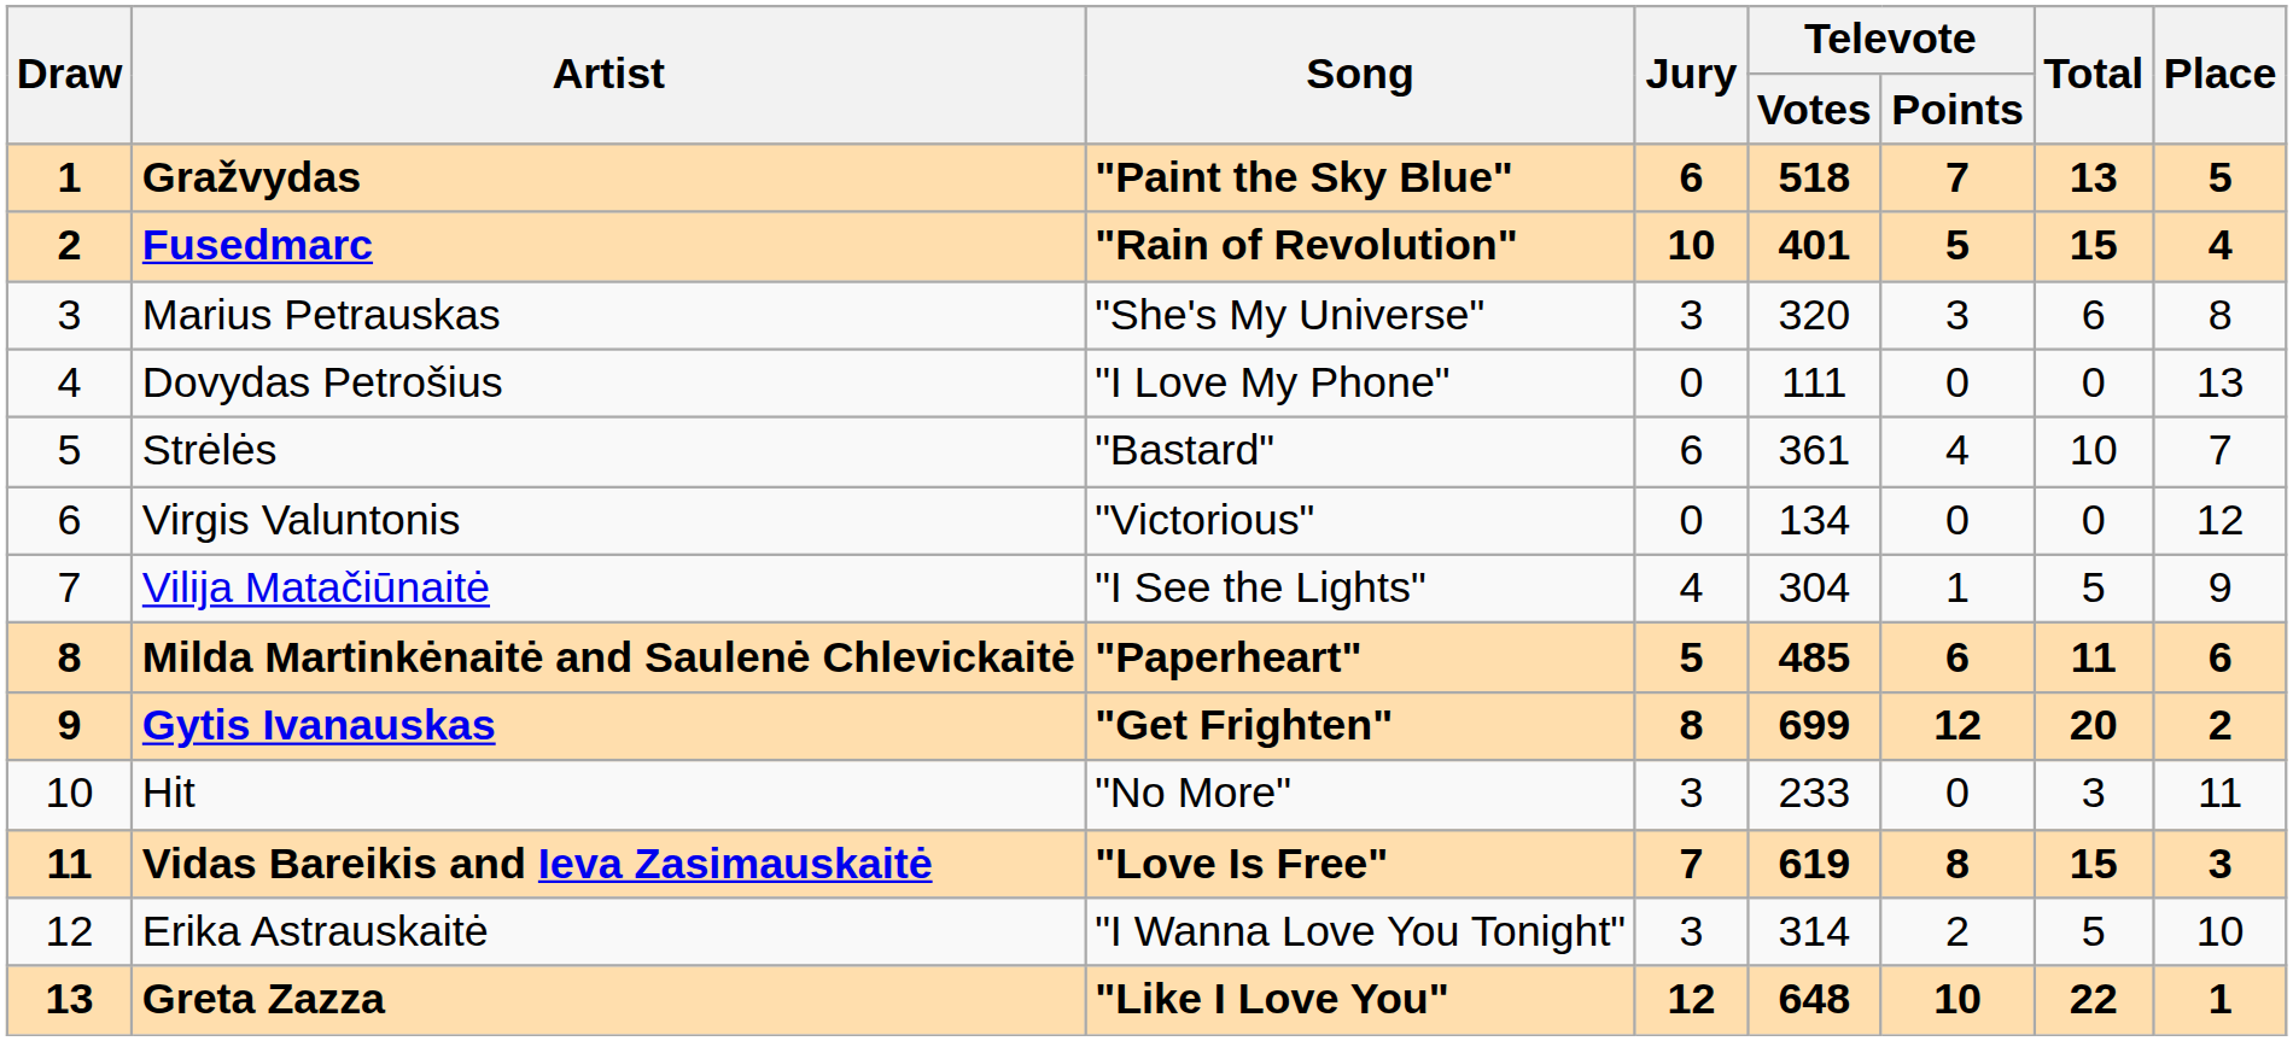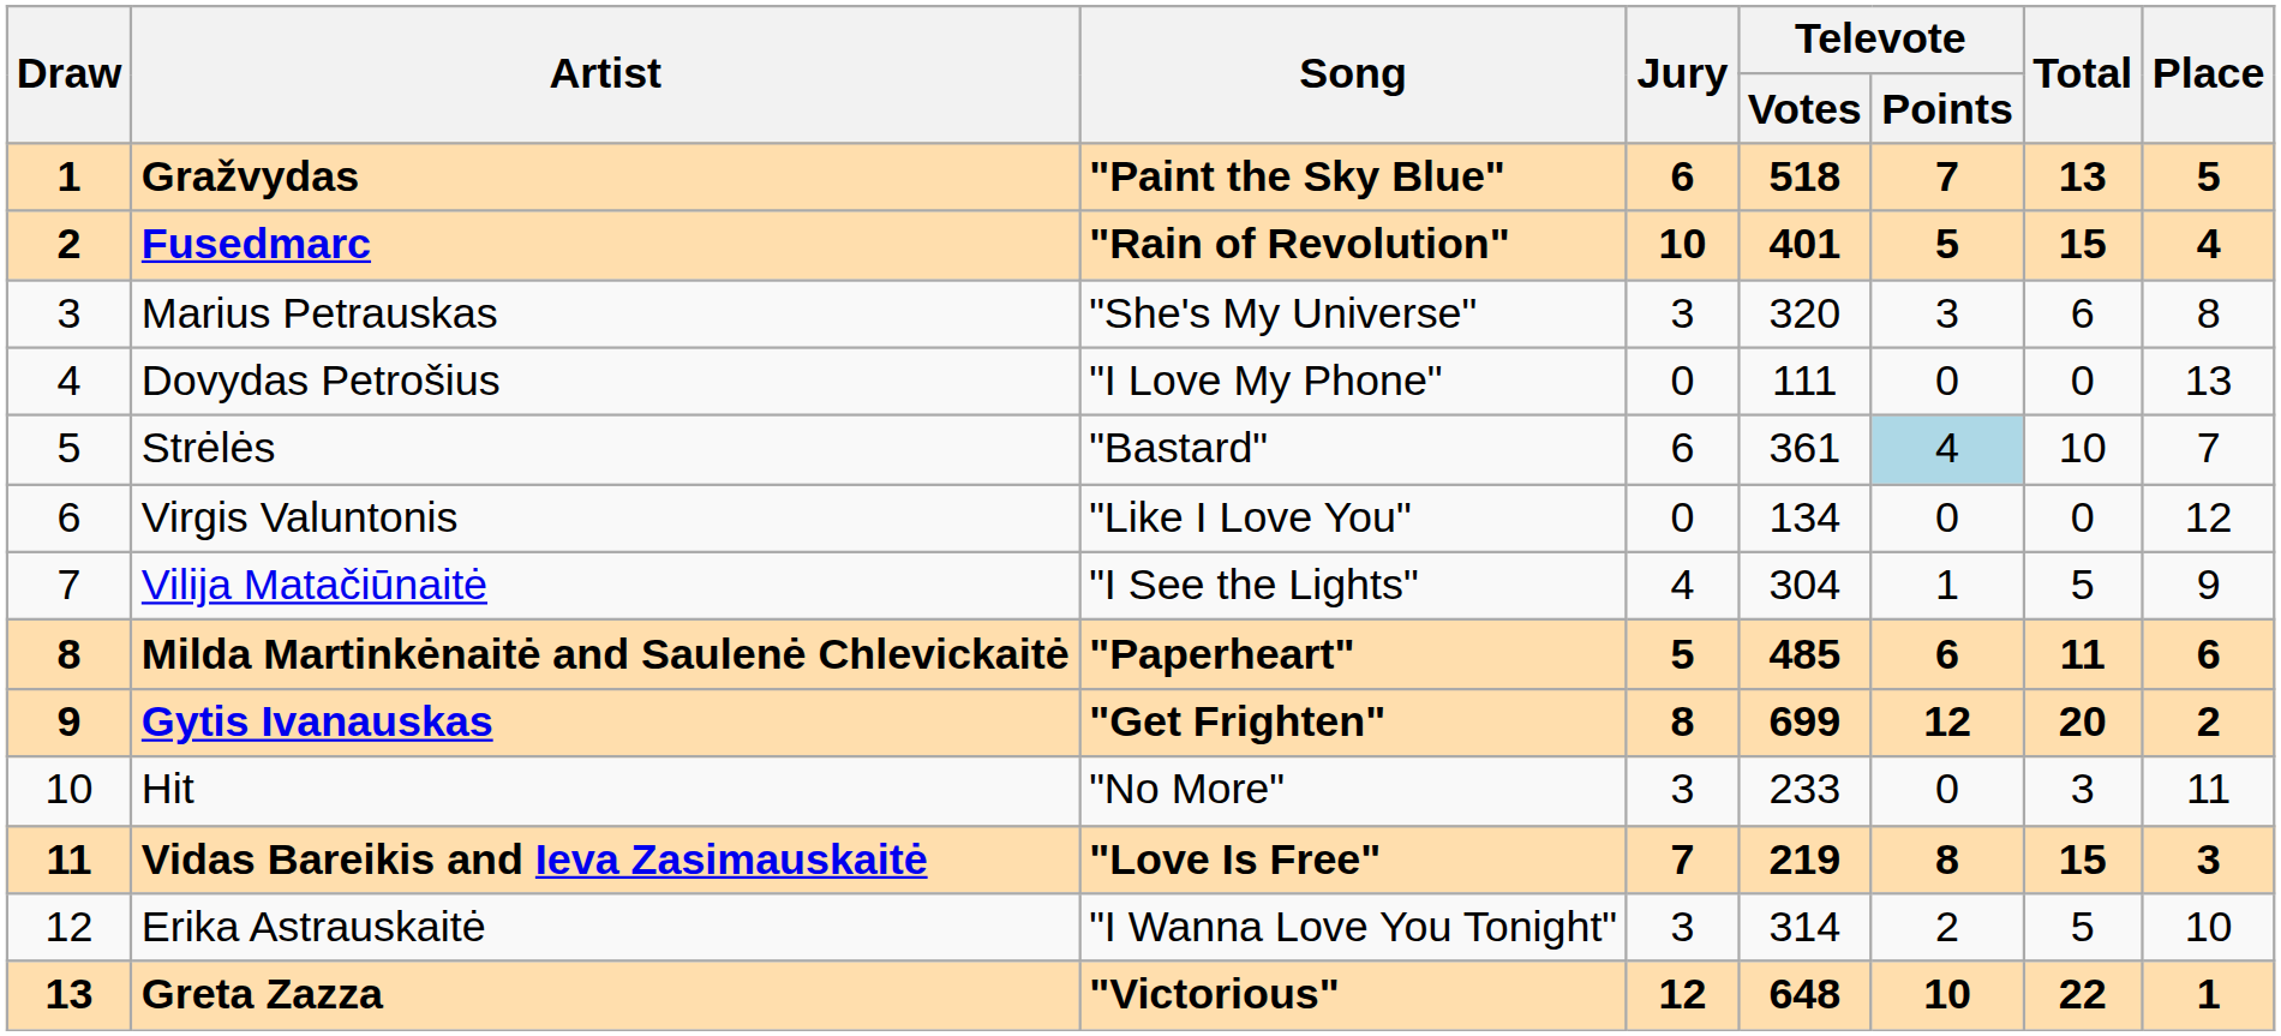Strėlės | Televote / Points: no background -> lightblue background
Virgis Valuntonis | Song: "Victorious" -> "Like I Love You"
Vidas Bareikis and Ieva Zasimauskaitė | Televote / Votes: 619 -> 219
Greta Zazza | Song: "Like I Love You" -> "Victorious"
